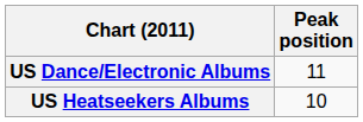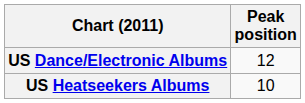US Dance/Electronic Albums | Peak position: 11 -> 12
